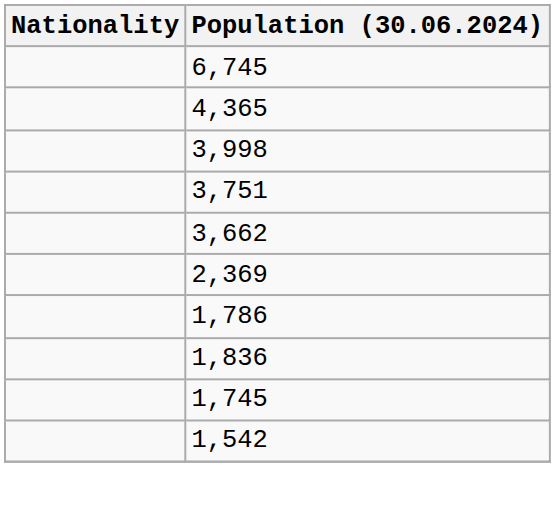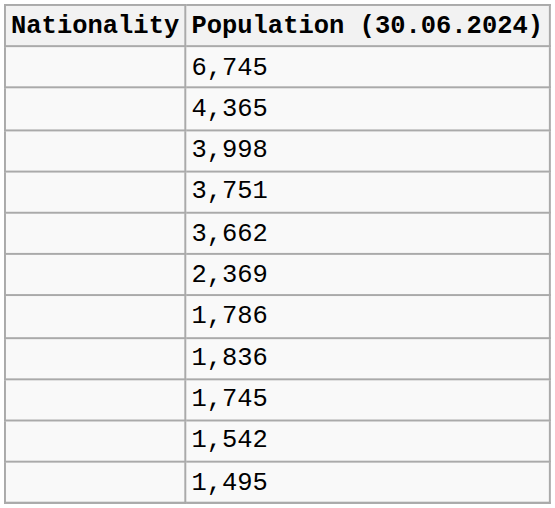+ row: 1,495
